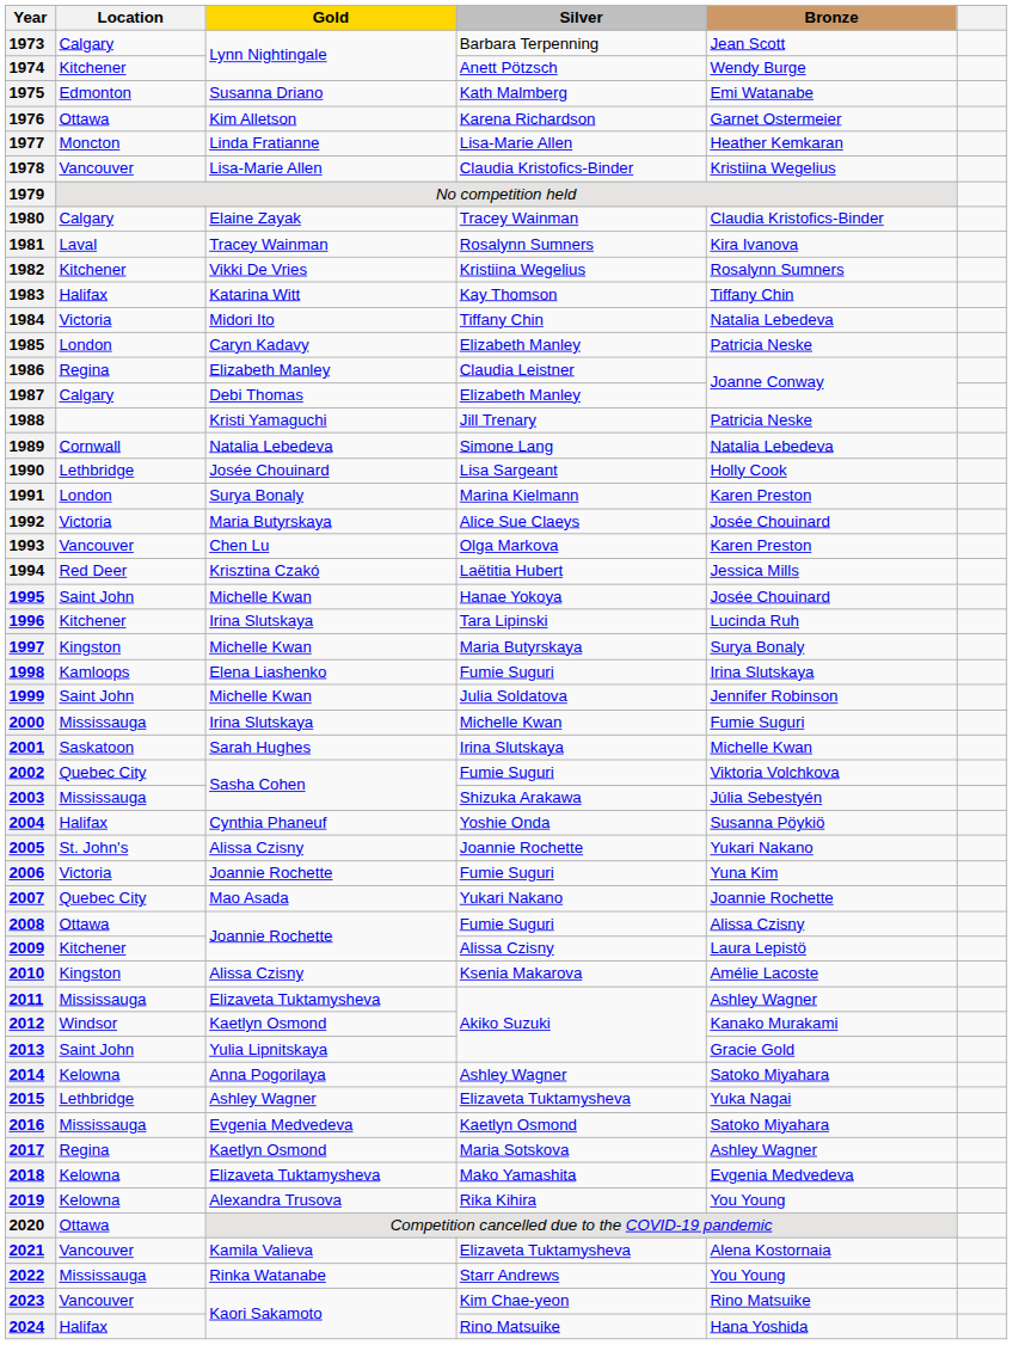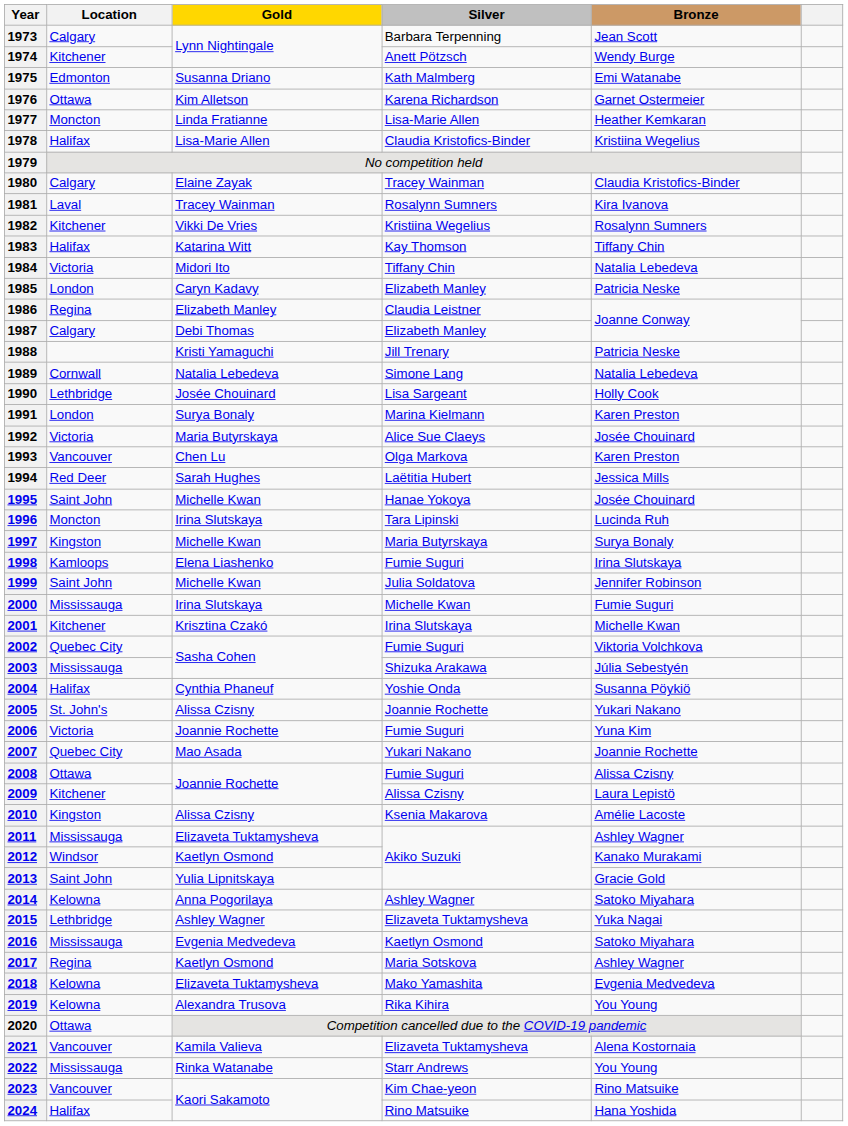1978 | Location: Vancouver -> Halifax
1994 | Gold: Krisztina Czakó -> Sarah Hughes
1996 | Location: Kitchener -> Moncton
2001 | Location: Saskatoon -> Kitchener
2001 | Gold: Sarah Hughes -> Krisztina Czakó
